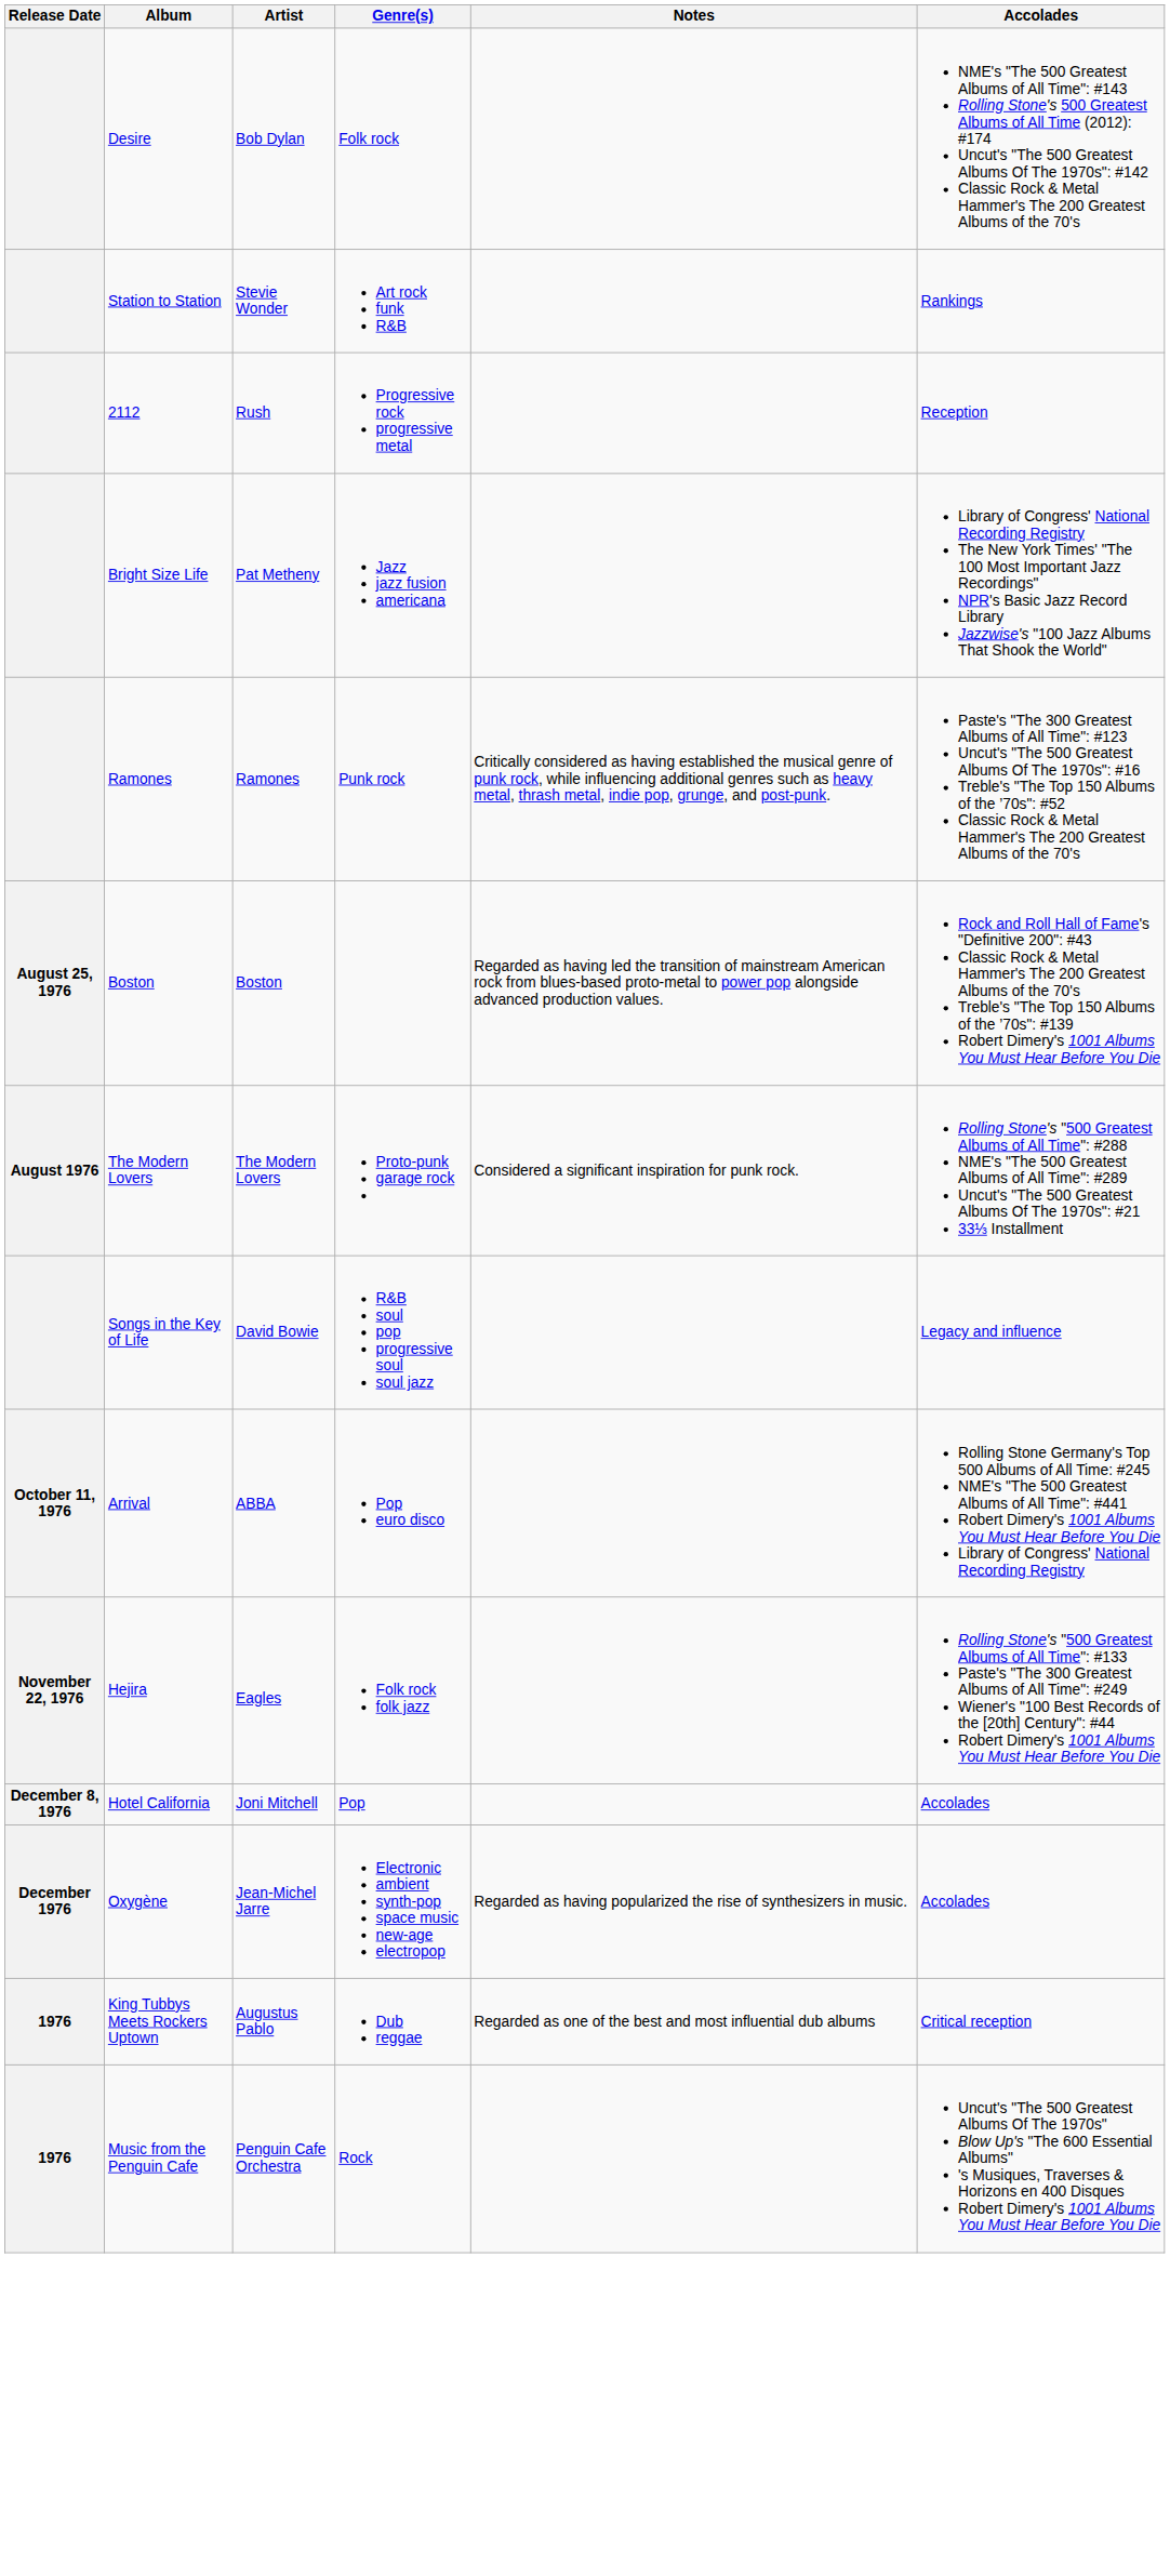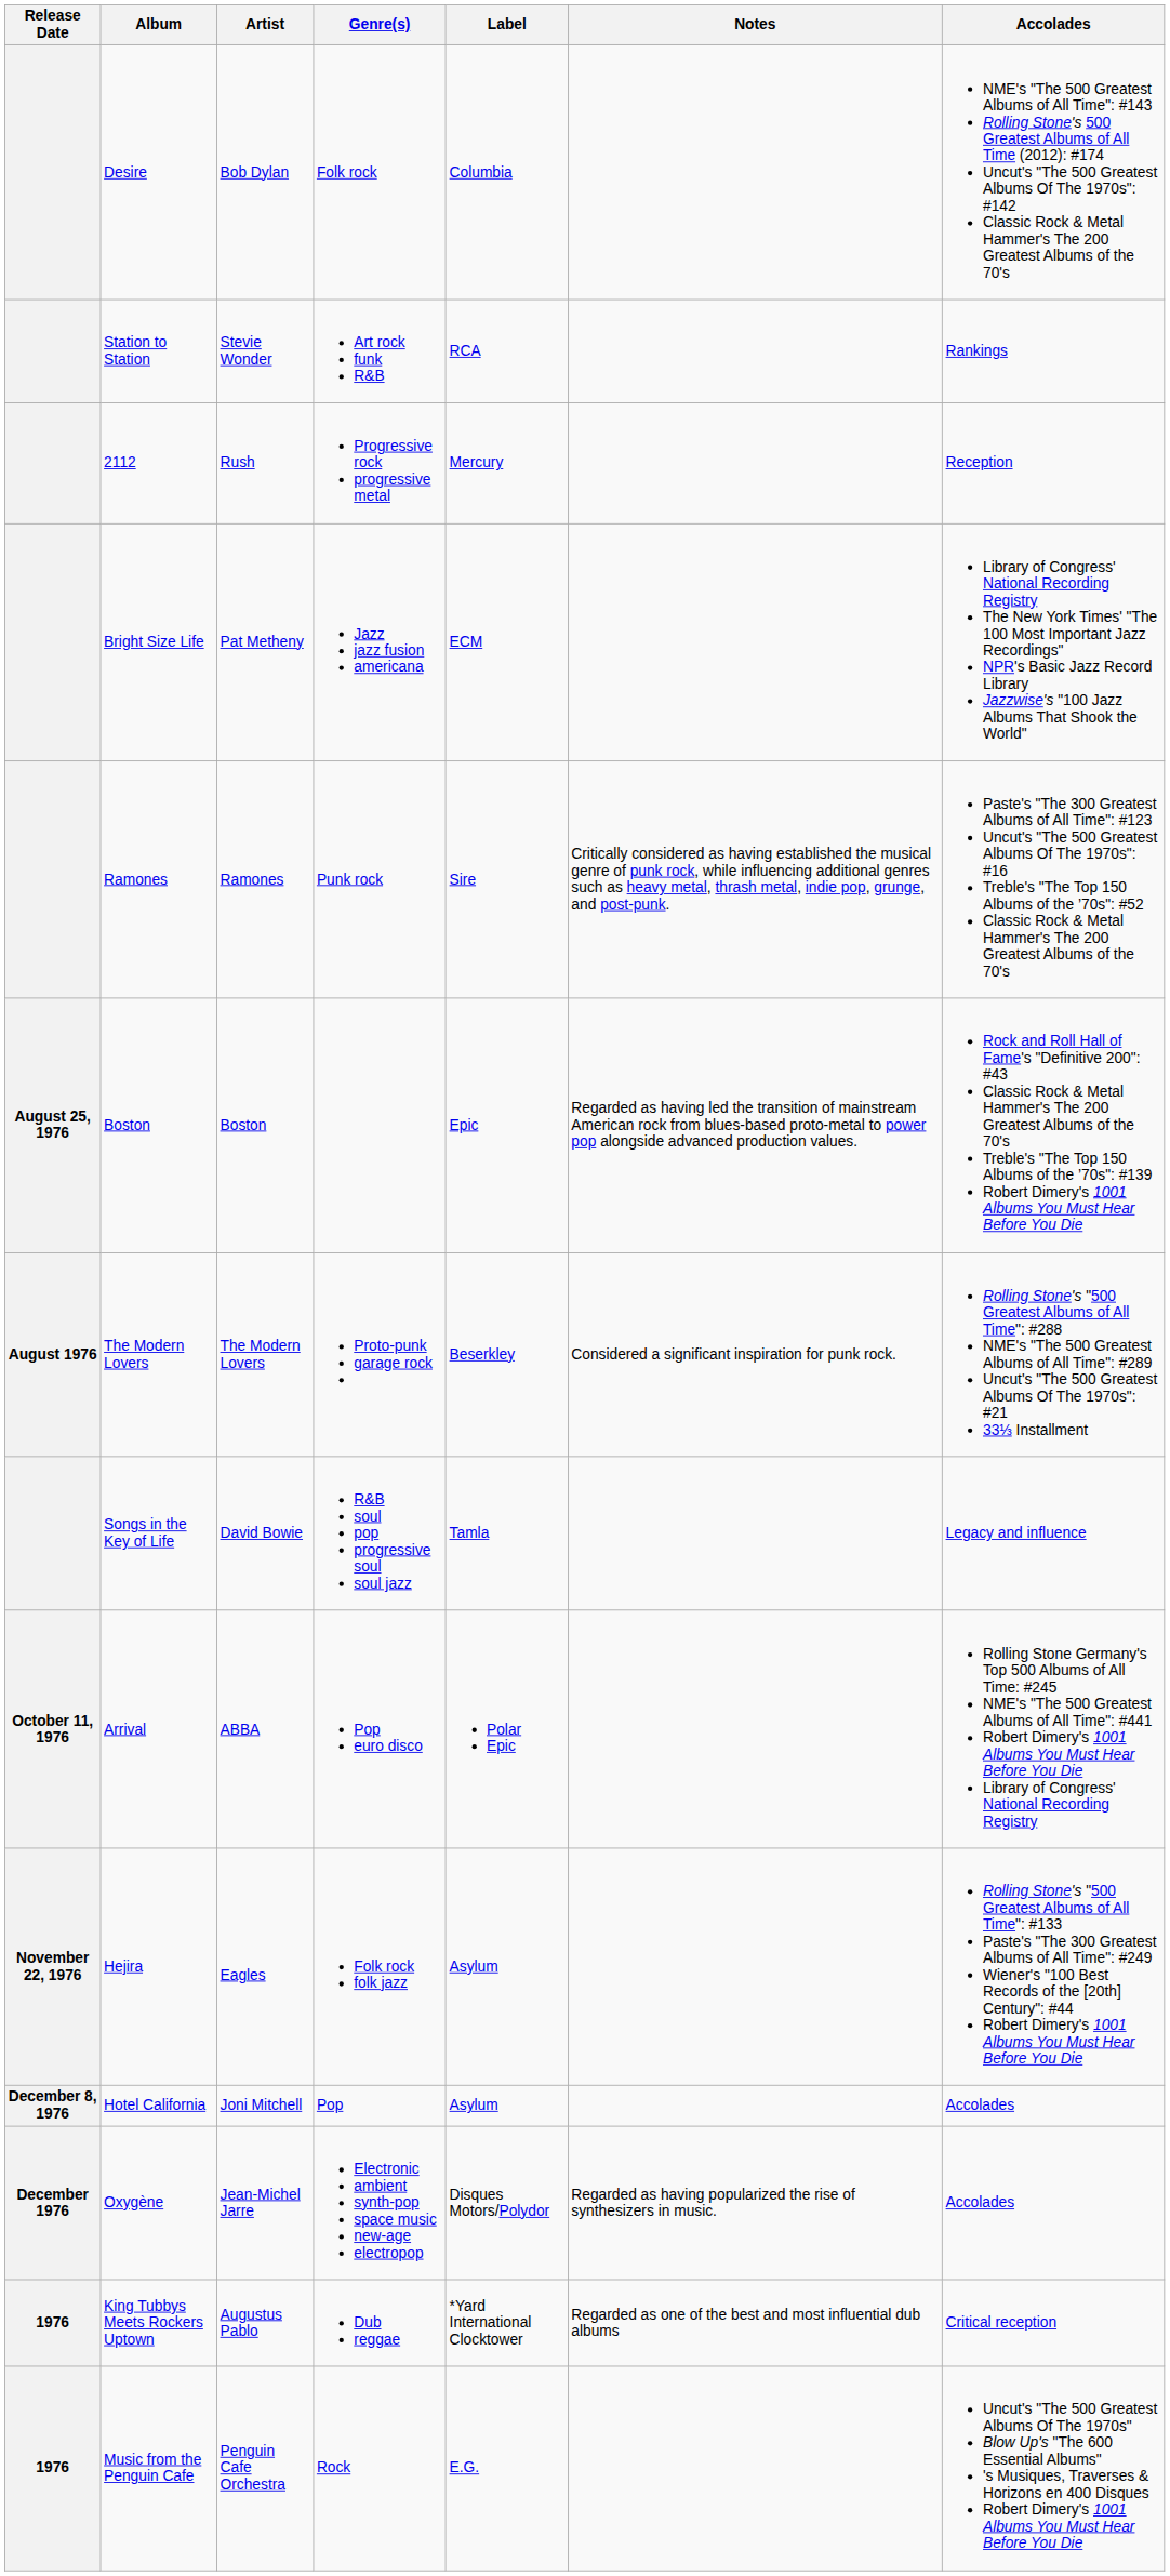+ column: Label | Columbia | RCA | Mercury | ECM | Sire | Epic | Beserkley | Tamla | Polar Epic | Asylum | Asylum | Disques Motors/Polydor | *Yard International Clocktower | E.G.
